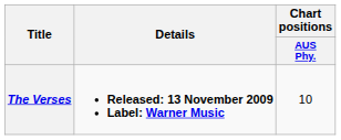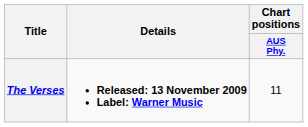The Verses | Chart positions / AUS Phy.: 10 -> 11
